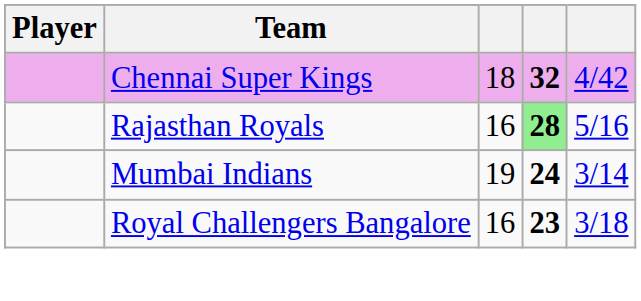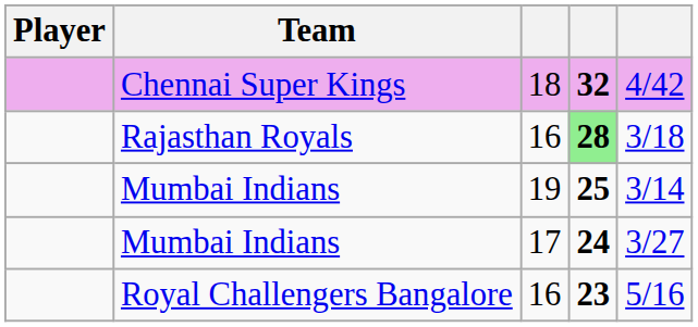Rajasthan Royals | column 5: 5/16 -> 3/18
Mumbai Indians / 19 | column 4: 24 -> 25
+ row: Mumbai Indians | 17 | 24 | 3/27
Royal Challengers Bangalore | column 5: 3/18 -> 5/16
